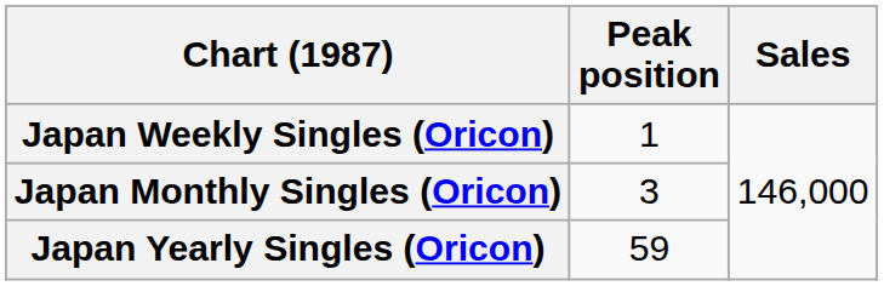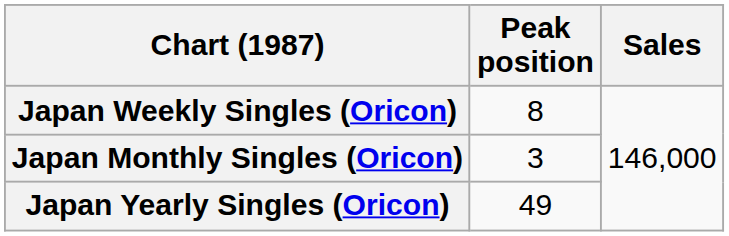Japan Weekly Singles (Oricon) | Peak position: 1 -> 8
Japan Yearly Singles (Oricon) | Peak position: 59 -> 49
